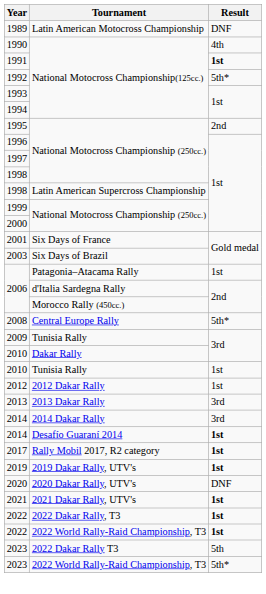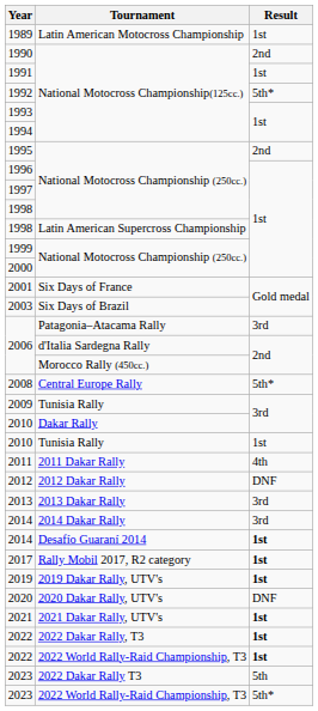1989 | Result: DNF -> 1st
1990 | Result: 4th -> 2nd
1991 | Result: bold -> normal
2006 / Patagonia–Atacama Rally | Result: 1st -> 3rd
+ row: 2011 | 2011 Dakar Rally | 4th
2012 | Result: 1st -> DNF
